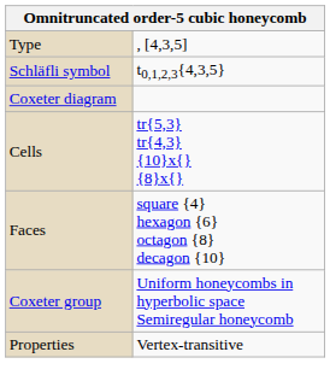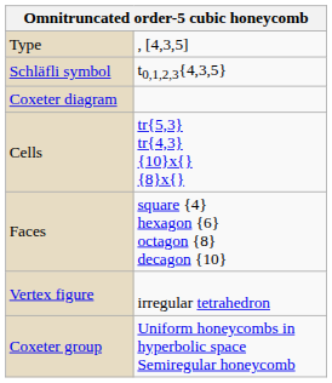+ row: Vertex figure | irregular tetrahedron
- row: Properties | Vertex-transitive
